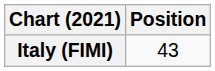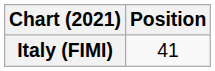Italy (FIMI) | Position: 43 -> 41
